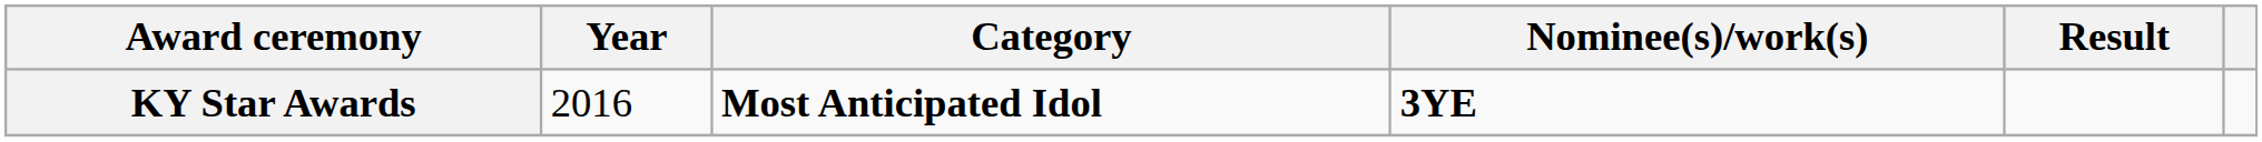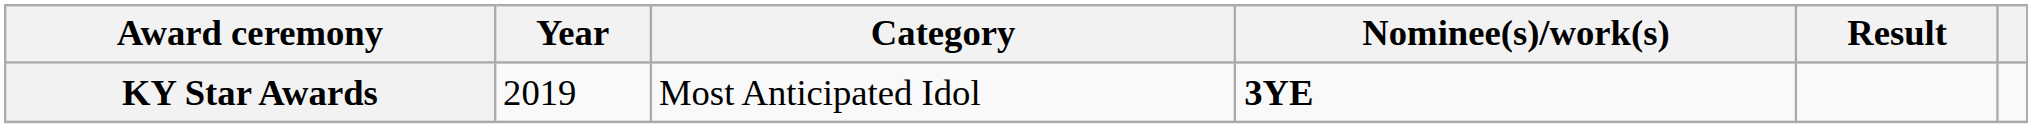KY Star Awards | Year: 2016 -> 2019
KY Star Awards | Category: bold -> normal
